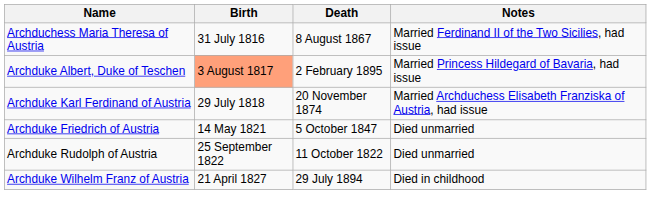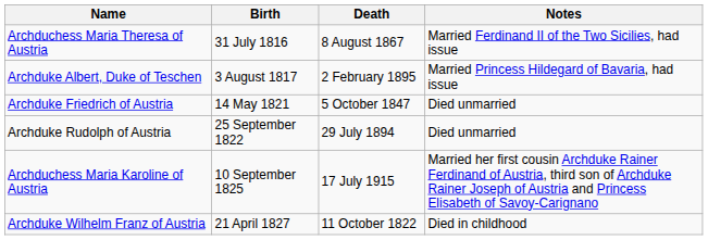Archduke Albert, Duke of Teschen | Birth: lightsalmon background -> no background
- row: Archduke Karl Ferdinand of Austria | 29 July 1818 | 20 November 1874 | Married Archduchess Elisabeth Franziska of Austria, had issue
Archduke Rudolph of Austria | Death: 11 October 1822 -> 29 July 1894
+ row: Archduchess Maria Karoline of Austria | 10 September 1825 | 17 July 1915 | Married her first cousin Archduke Rainer Ferdinand of Austria, third son of Archduke Rainer Joseph of Austria and Princess Elisabeth of Savoy-Carignano
Archduke Wilhelm Franz of Austria | Death: 29 July 1894 -> 11 October 1822
